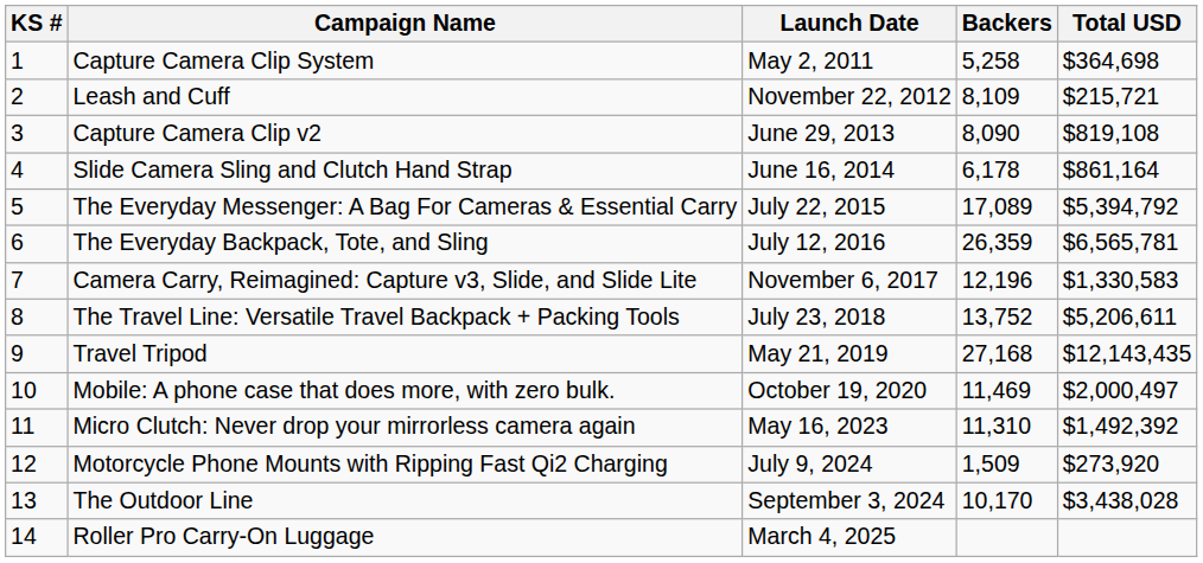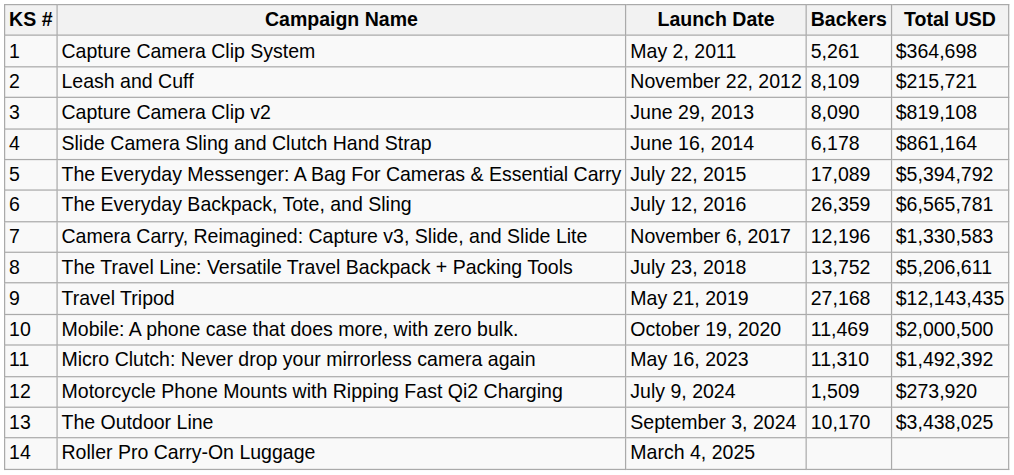Capture Camera Clip System | Backers: 5,258 -> 5,261
Mobile: A phone case that does more, with zero bulk. | Total USD: $2,000,497 -> $2,000,500
The Outdoor Line | Total USD: $3,438,028 -> $3,438,025
